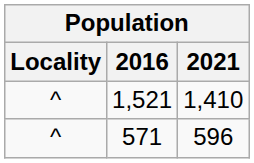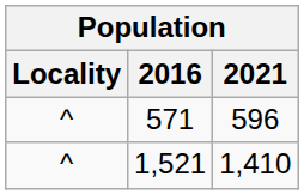rows swapped: 1,521 <-> 571
